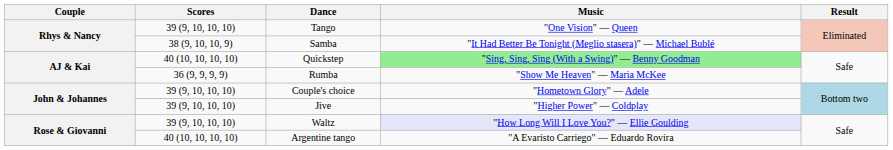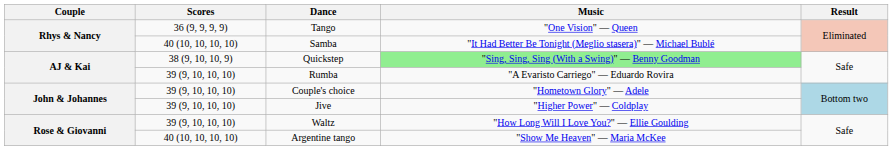Tango | Scores: 39 (9, 10, 10, 10) -> 36 (9, 9, 9, 9)
Samba | Scores: 38 (9, 10, 10, 9) -> 40 (10, 10, 10, 10)
Quickstep | Scores: 40 (10, 10, 10, 10) -> 38 (9, 10, 10, 9)
Rumba | Scores: 36 (9, 9, 9, 9) -> 39 (9, 10, 10, 10)
Rumba | Music: "Show Me Heaven" — Maria McKee -> "A Evaristo Carriego" — Eduardo Rovira
Waltz | Music: lavender background -> no background
Argentine tango | Music: "A Evaristo Carriego" — Eduardo Rovira -> "Show Me Heaven" — Maria McKee
